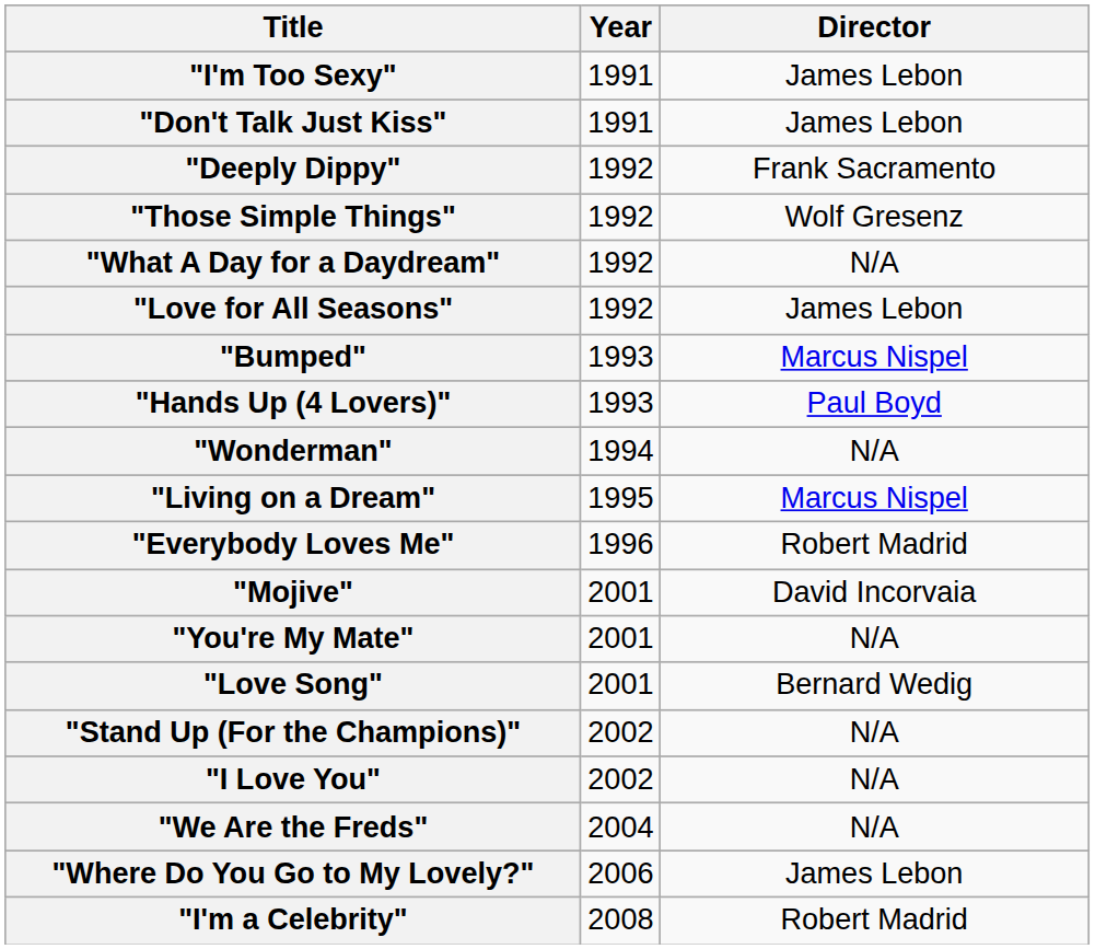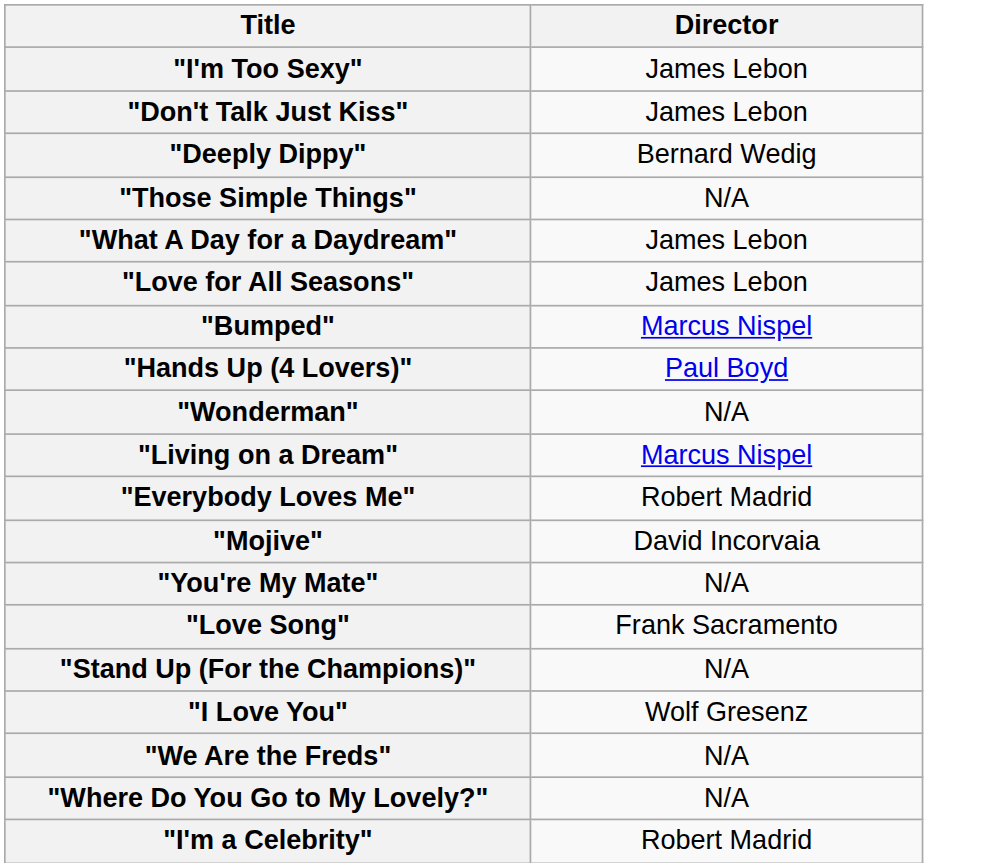- column: Year | 1991 | 1991 | 1992 | 1992 | 1992 | 1992 | 1993 | 1993 | 1994 | 1995 | 1996 | 2001 | 2001 | 2001 | 2002 | 2002 | 2004 | 2006 | 2008
"Deeply Dippy" | Director: Frank Sacramento -> Bernard Wedig
"Those Simple Things" | Director: Wolf Gresenz -> N/A
"What A Day for a Daydream" | Director: N/A -> James Lebon
"Love Song" | Director: Bernard Wedig -> Frank Sacramento
"I Love You" | Director: N/A -> Wolf Gresenz
"Where Do You Go to My Lovely?" | Director: James Lebon -> N/A
